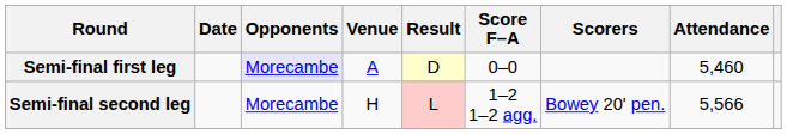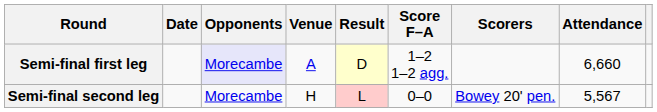Semi-final first leg | Score F–A: 0–0 -> 1–2 1–2 agg.
Semi-final first leg | Attendance: 5,460 -> 6,660
Semi-final second leg | Score F–A: 1–2 1–2 agg. -> 0–0
Semi-final second leg | Attendance: 5,566 -> 5,567
